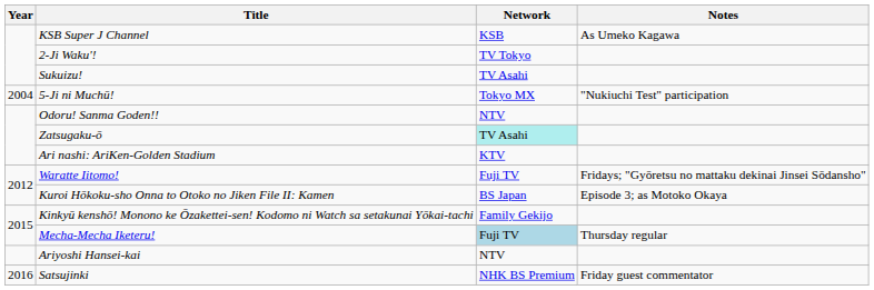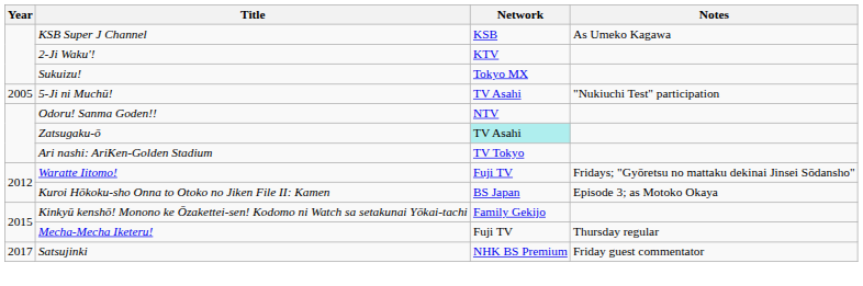2-Ji Waku'! | Network: TV Tokyo -> KTV
Sukuizu! | Network: TV Asahi -> Tokyo MX
5-Ji ni Muchū! | Year: 2004 -> 2005
5-Ji ni Muchū! | Network: Tokyo MX -> TV Asahi
Ari nashi: AriKen-Golden Stadium | Network: KTV -> TV Tokyo
Mecha-Mecha Iketeru! | Network: lightblue background -> no background
- row: Ariyoshi Hansei-kai | NTV
Satsujinki | Year: 2016 -> 2017
